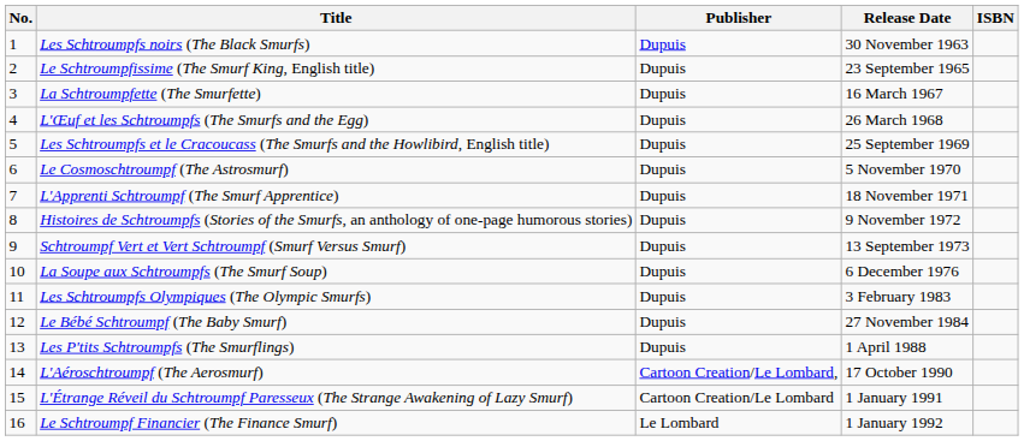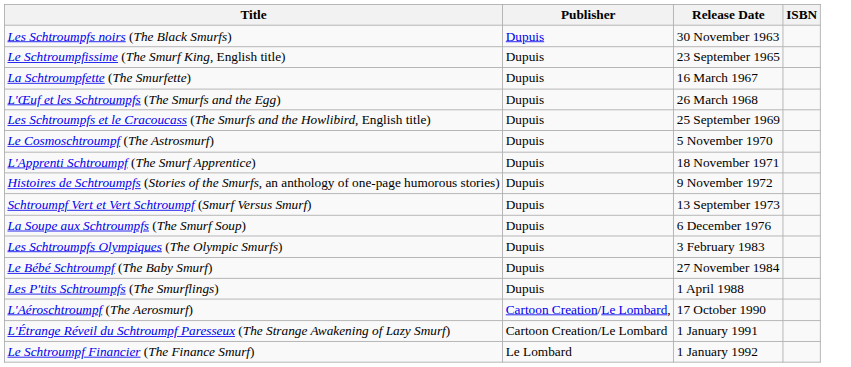- column: No. | 1 | 2 | 3 | 4 | 5 | 6 | 7 | 8 | 9 | 10 | 11 | 12 | 13 | 14 | 15 | 16
